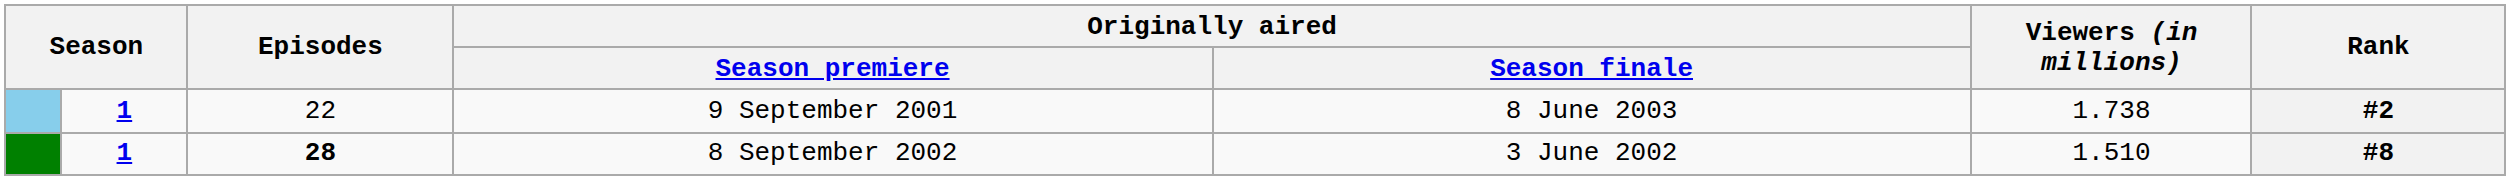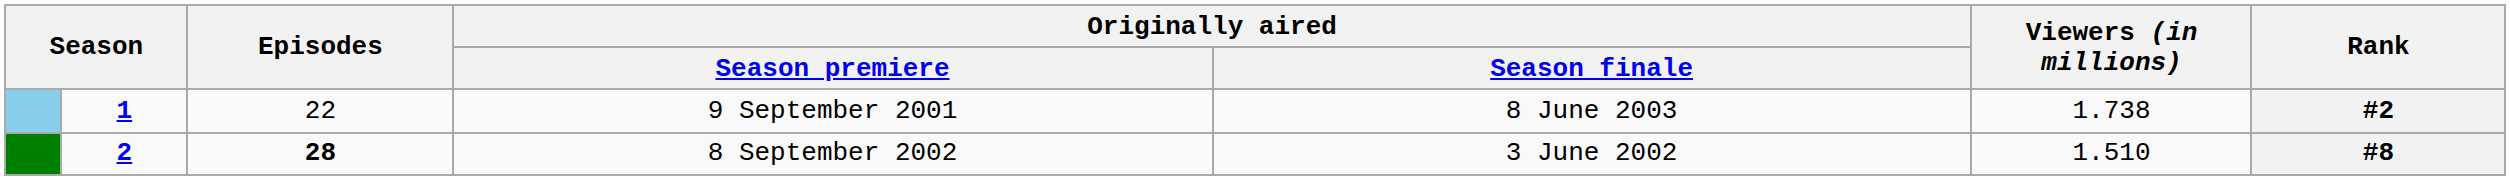8 September 2002 | column 2: 1 -> 2
